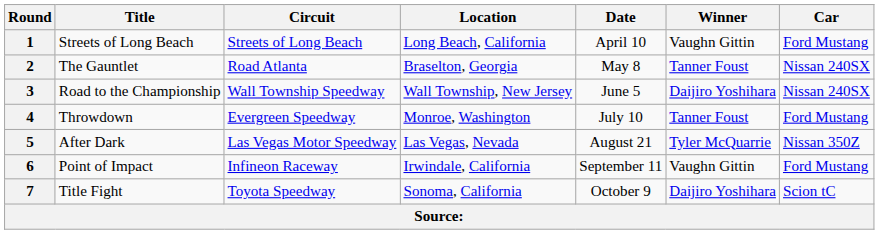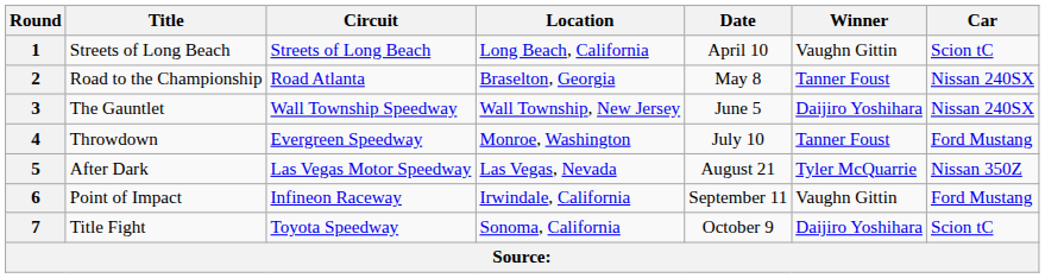1 | Car: Ford Mustang -> Scion tC
2 | Title: The Gauntlet -> Road to the Championship
3 | Title: Road to the Championship -> The Gauntlet
